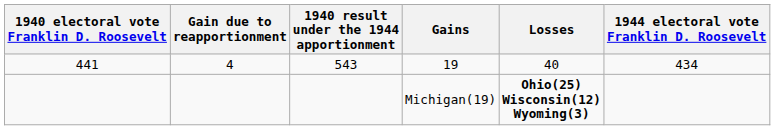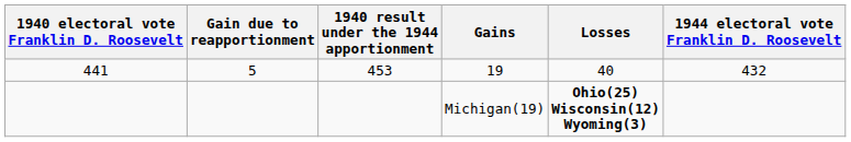19 | Gain due to reapportionment: 4 -> 5
19 | 1940 result under the 1944 apportionment: 543 -> 453
19 | 1944 electoral vote Franklin D. Roosevelt: 434 -> 432
